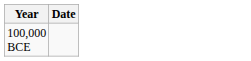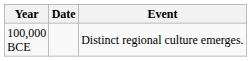+ column: Event | Distinct regional culture emerges.
